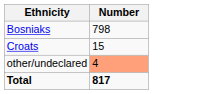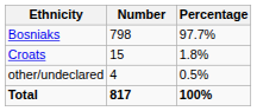+ column: Percentage | 97.7% | 1.8% | 0.5% | 100%
other/undeclared | Number: lightsalmon background -> no background
